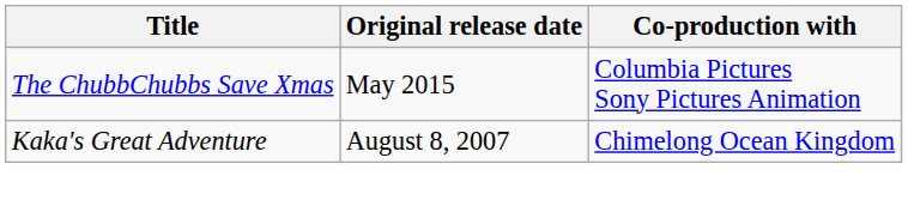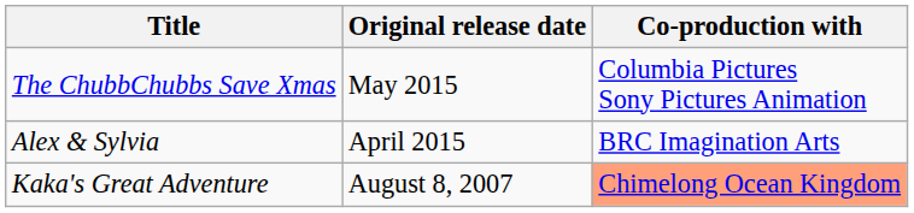+ row: Alex & Sylvia | April 2015 | BRC Imagination Arts
Kaka's Great Adventure | Co-production with: no background -> lightsalmon background
